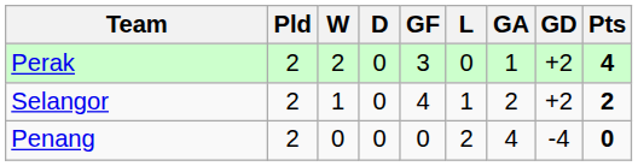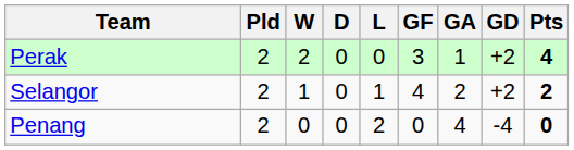columns swapped: L <-> GF
